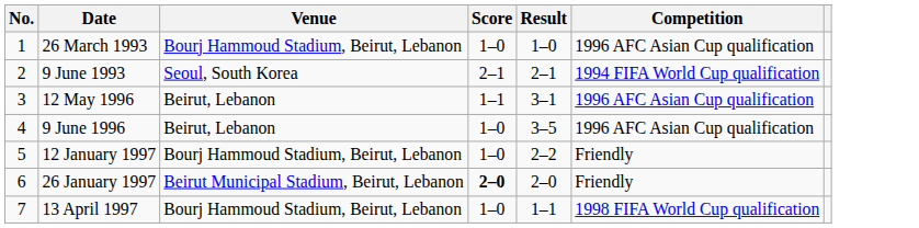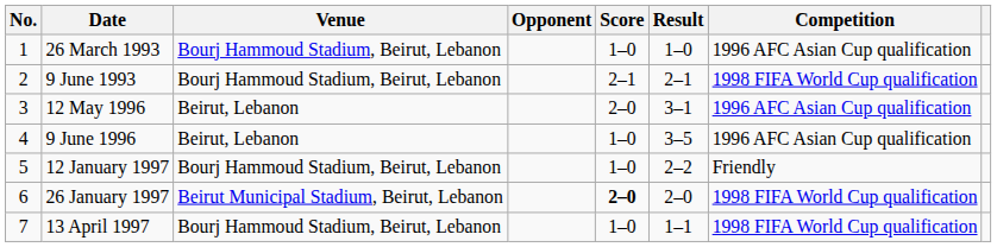+ column: Opponent
9 June 1993 | Venue: Seoul, South Korea -> Bourj Hammoud Stadium, Beirut, Lebanon
9 June 1993 | Competition: 1994 FIFA World Cup qualification -> 1998 FIFA World Cup qualification
12 May 1996 | Score: 1–1 -> 2–0
26 January 1997 | Competition: Friendly -> 1998 FIFA World Cup qualification
